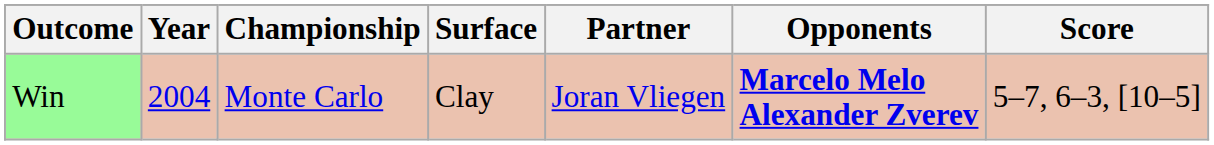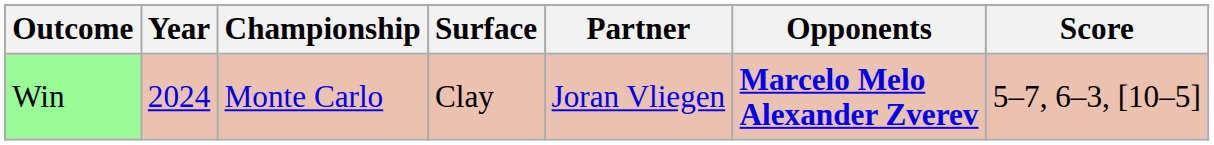Win | Year: 2004 -> 2024
